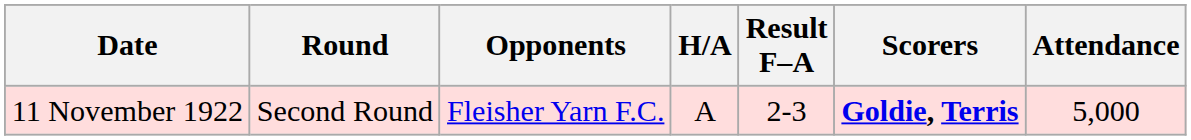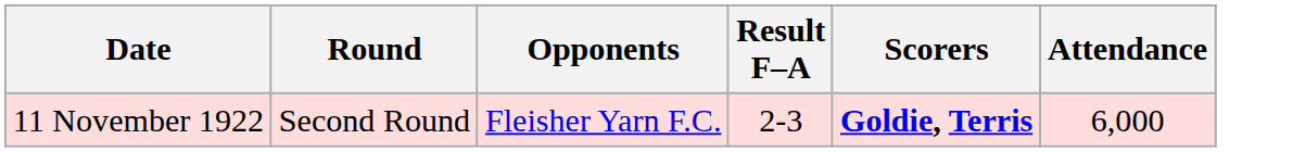- column: H/A | A
11 November 1922 | Attendance: 5,000 -> 6,000
